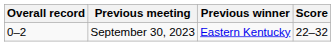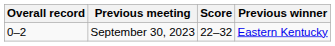columns swapped: Previous winner <-> Score
